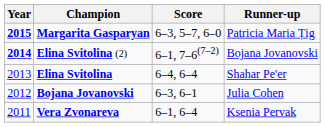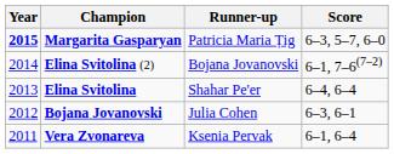columns swapped: Runner-up <-> Score
Elina Svitolina (2) | Year: bold -> normal
